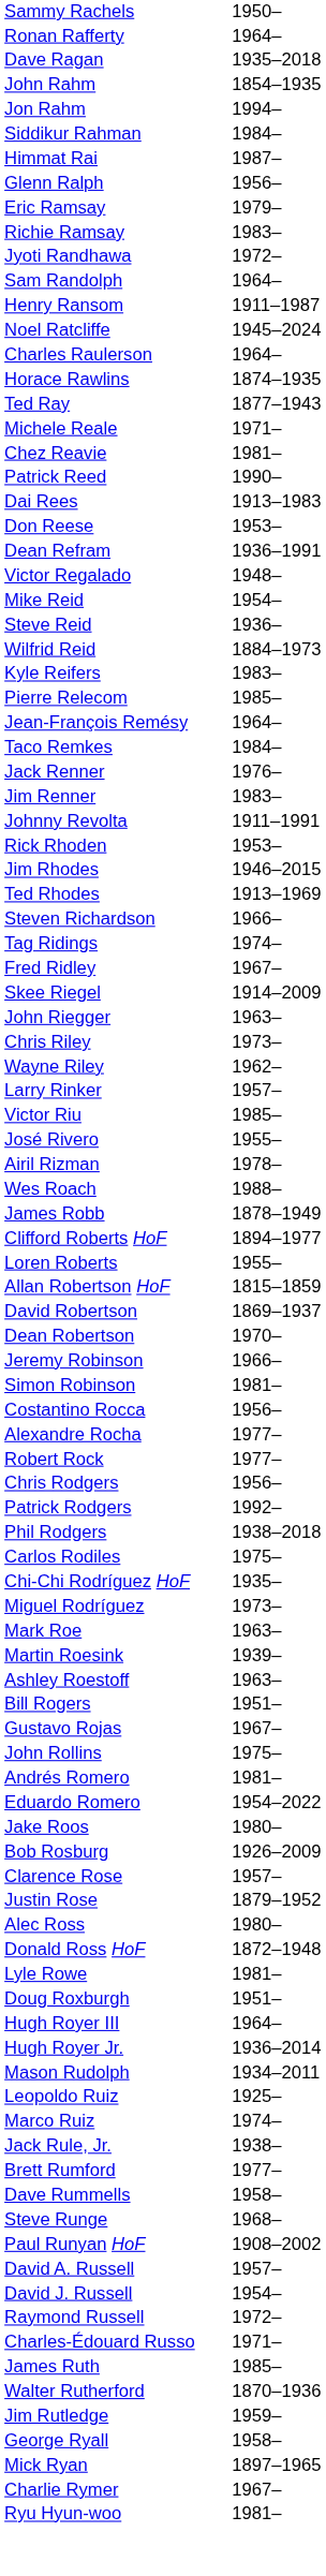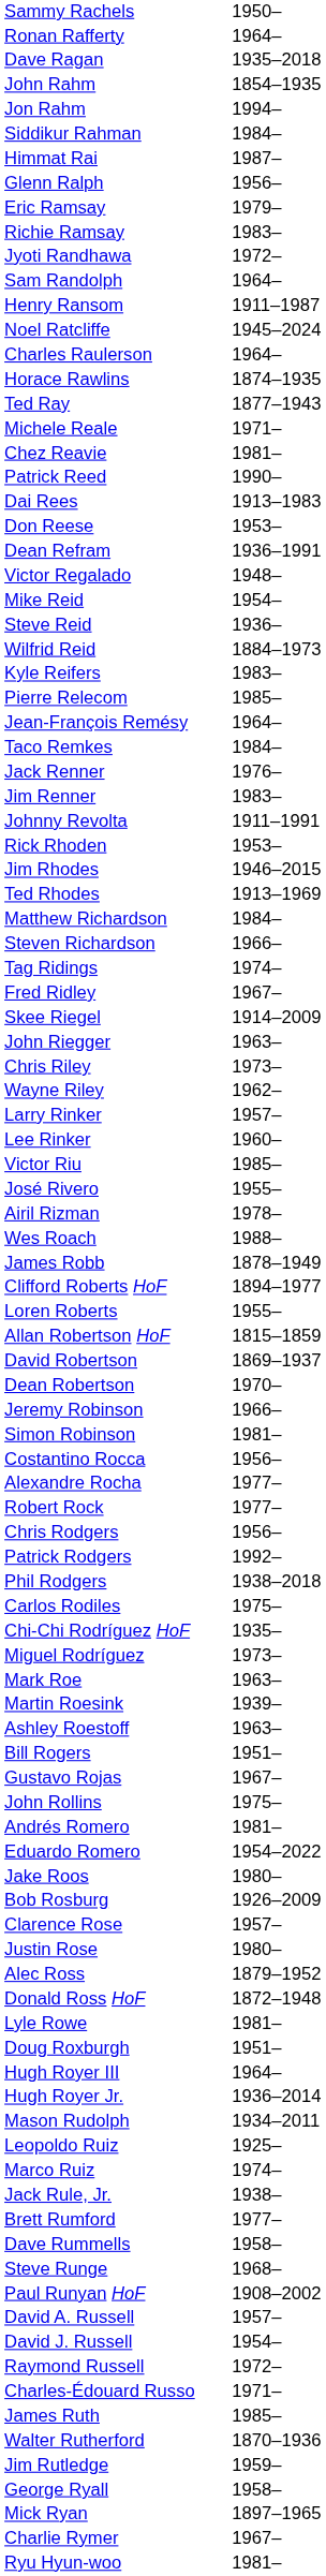+ row: Matthew Richardson | 1984–
+ row: Lee Rinker | 1960–
Justin Rose | column 2: 1879–1952 -> 1980–
Alec Ross | column 2: 1980– -> 1879–1952
